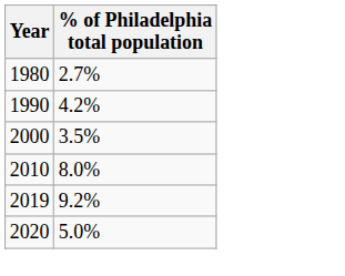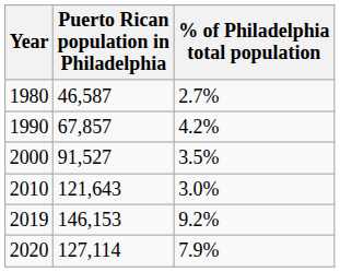+ column: Puerto Rican population in Philadelphia | 46,587 | 67,857 | 91,527 | 121,643 | 146,153 | 127,114
2010 | % of Philadelphia total population: 8.0% -> 3.0%
2020 | % of Philadelphia total population: 5.0% -> 7.9%
